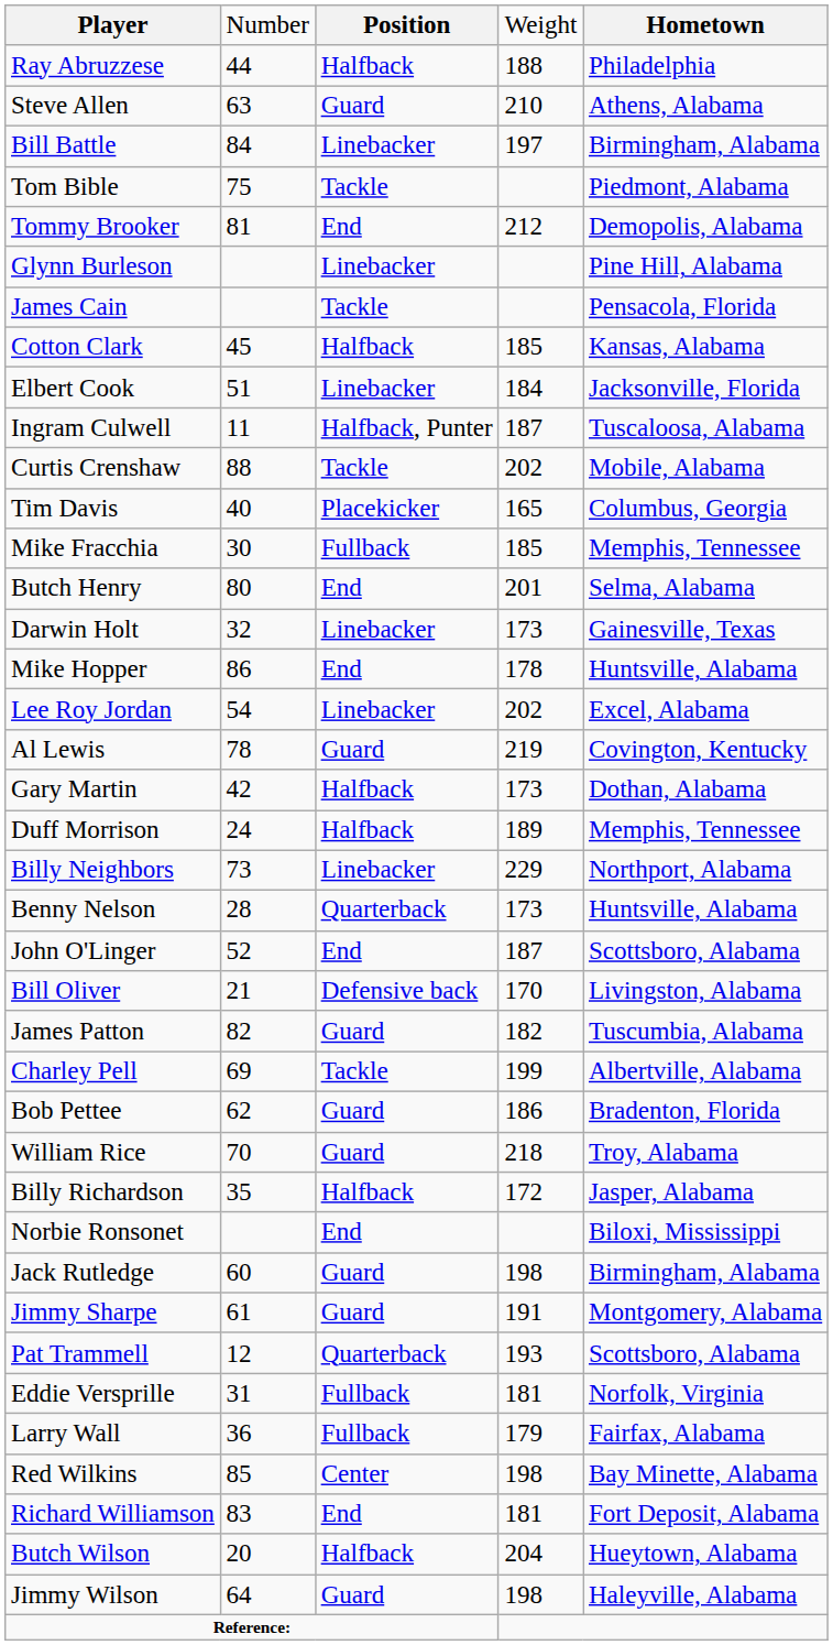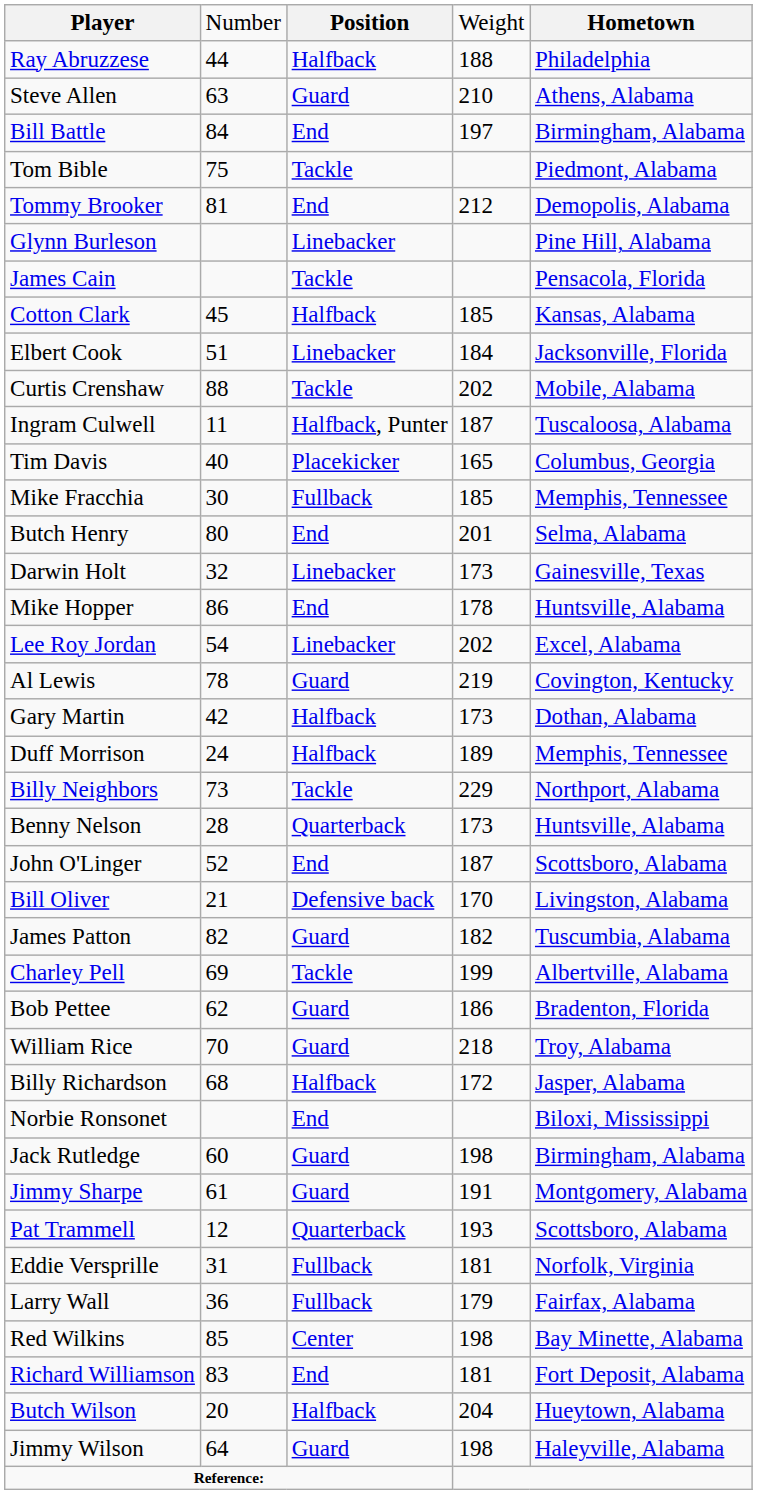Bill Battle | column 3: Linebacker -> End
rows swapped: Curtis Crenshaw <-> Ingram Culwell
Billy Neighbors | column 3: Linebacker -> Tackle
Billy Richardson | column 2: 35 -> 68
